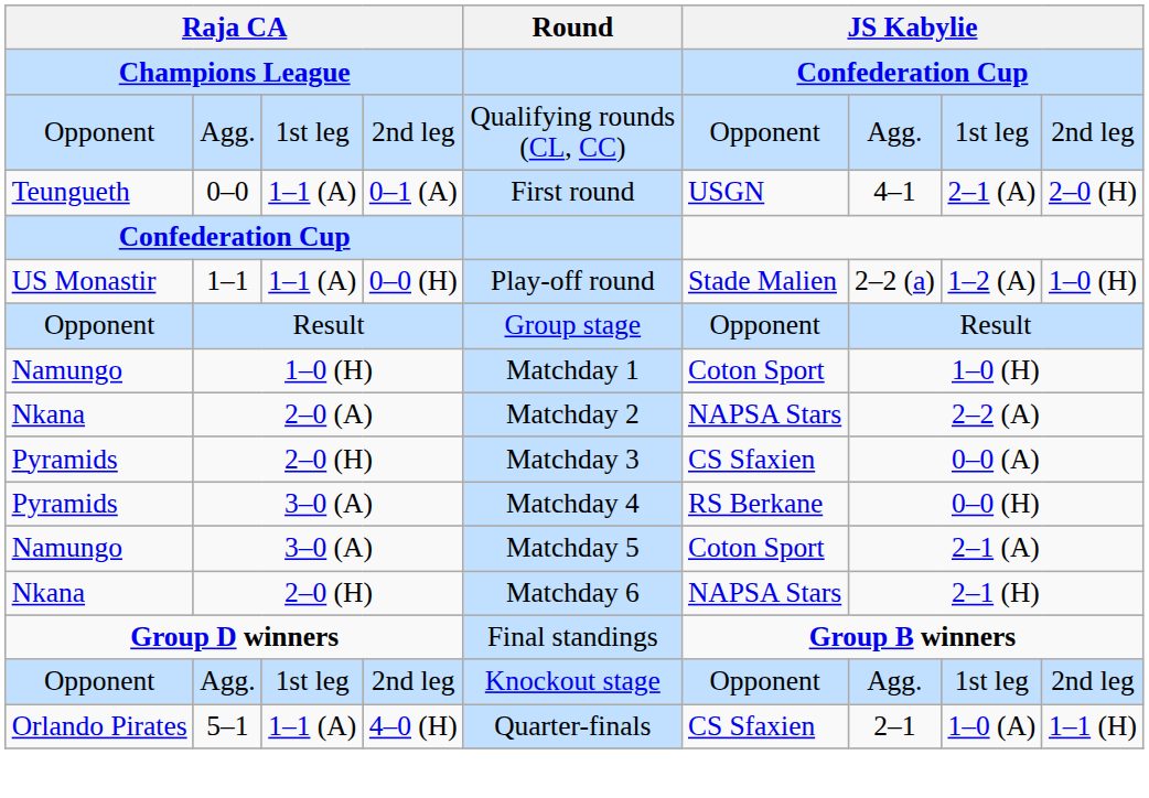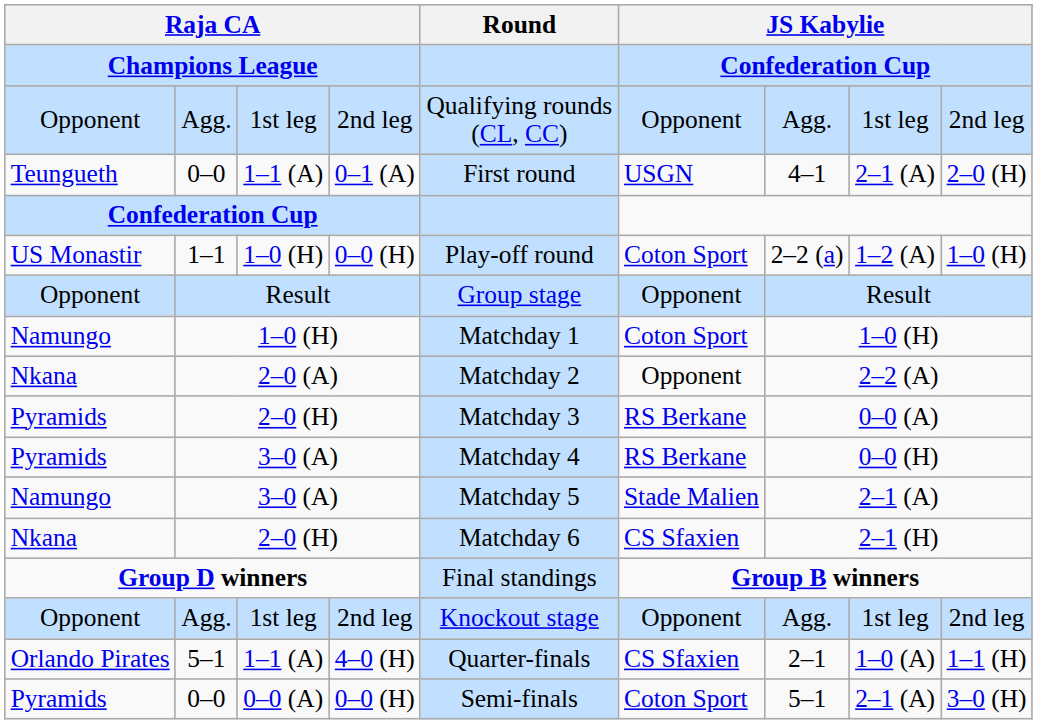1–1 | column 3: 1–1 (A) -> 1–0 (H)
1–1 | column 6: Stade Malien -> Coton Sport
2–0 (A) | column 6: NAPSA Stars -> Opponent
Pyramids / 2–0 (H) | column 6: CS Sfaxien -> RS Berkane
Namungo / 3–0 (A) | column 6: Coton Sport -> Stade Malien
Nkana / 2–0 (H) | column 6: NAPSA Stars -> CS Sfaxien
+ row: Pyramids | 0–0 | 0–0 (A) | 0–0 (H) | Semi-finals | Coton Sport | 5–1 | 2–1 (A) | 3–0 (H)
